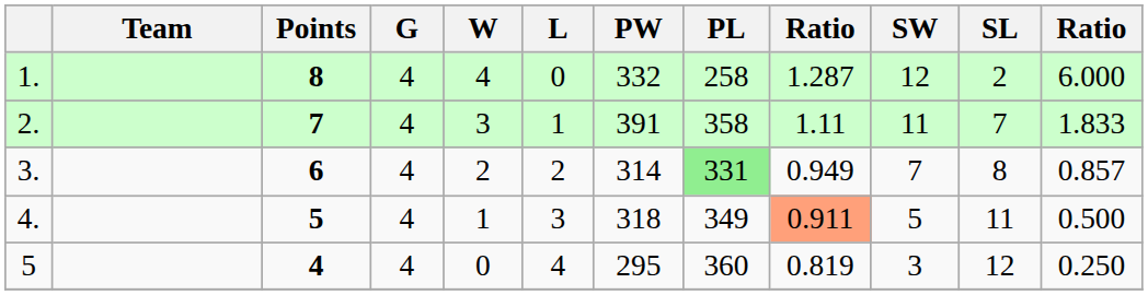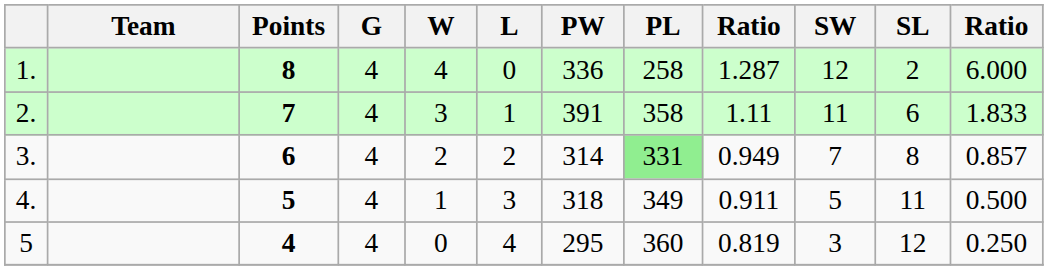1. | PW: 332 -> 336
2. | SL: 7 -> 6
4. | column 9: lightsalmon background -> no background
